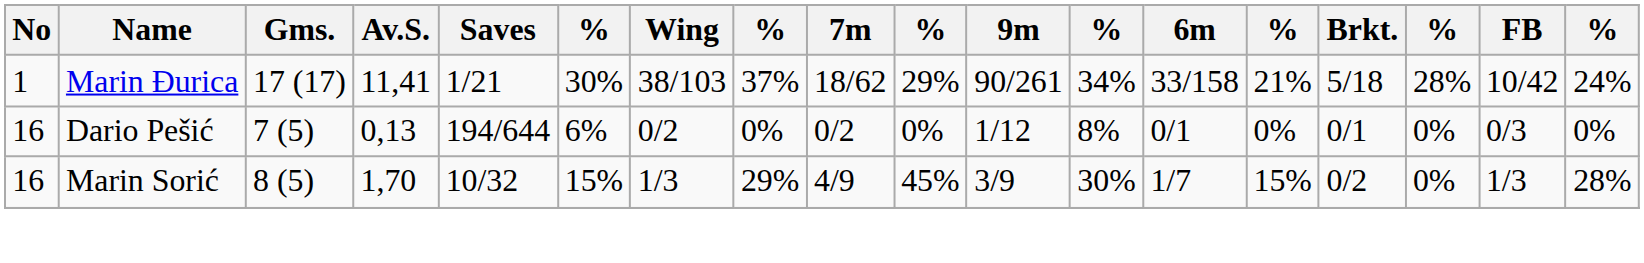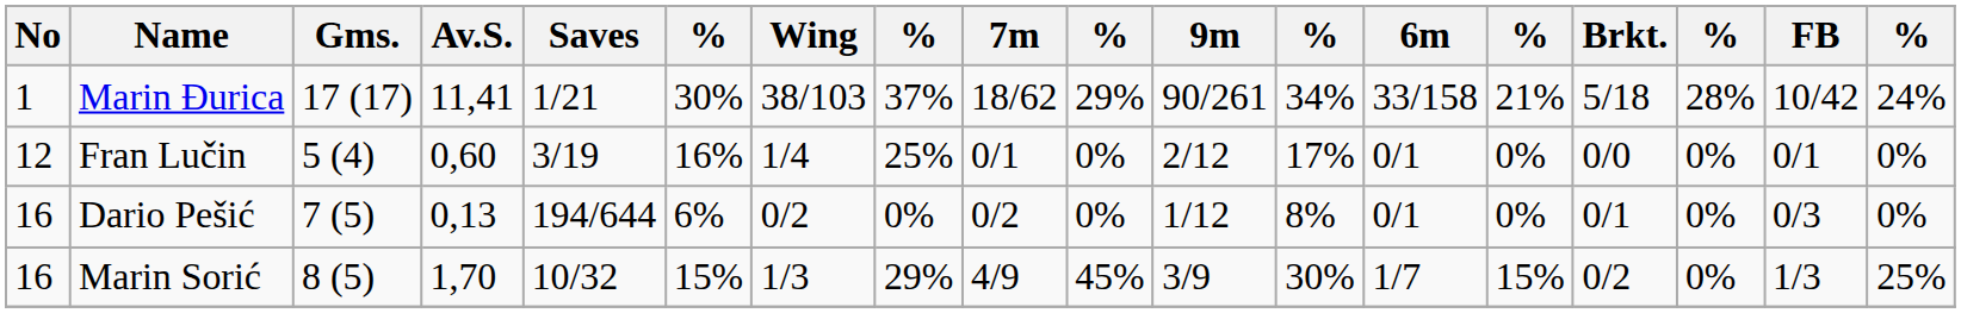+ row: 12 | Fran Lučin | 5 (4) | 0,60 | 3/19 | 16% | 1/4 | 25% | 0/1 | 0% | 2/12 | 17% | 0/1 | 0% | 0/0 | 0% | 0/1 | 0%
Marin Sorić | column 18: 28% -> 25%
